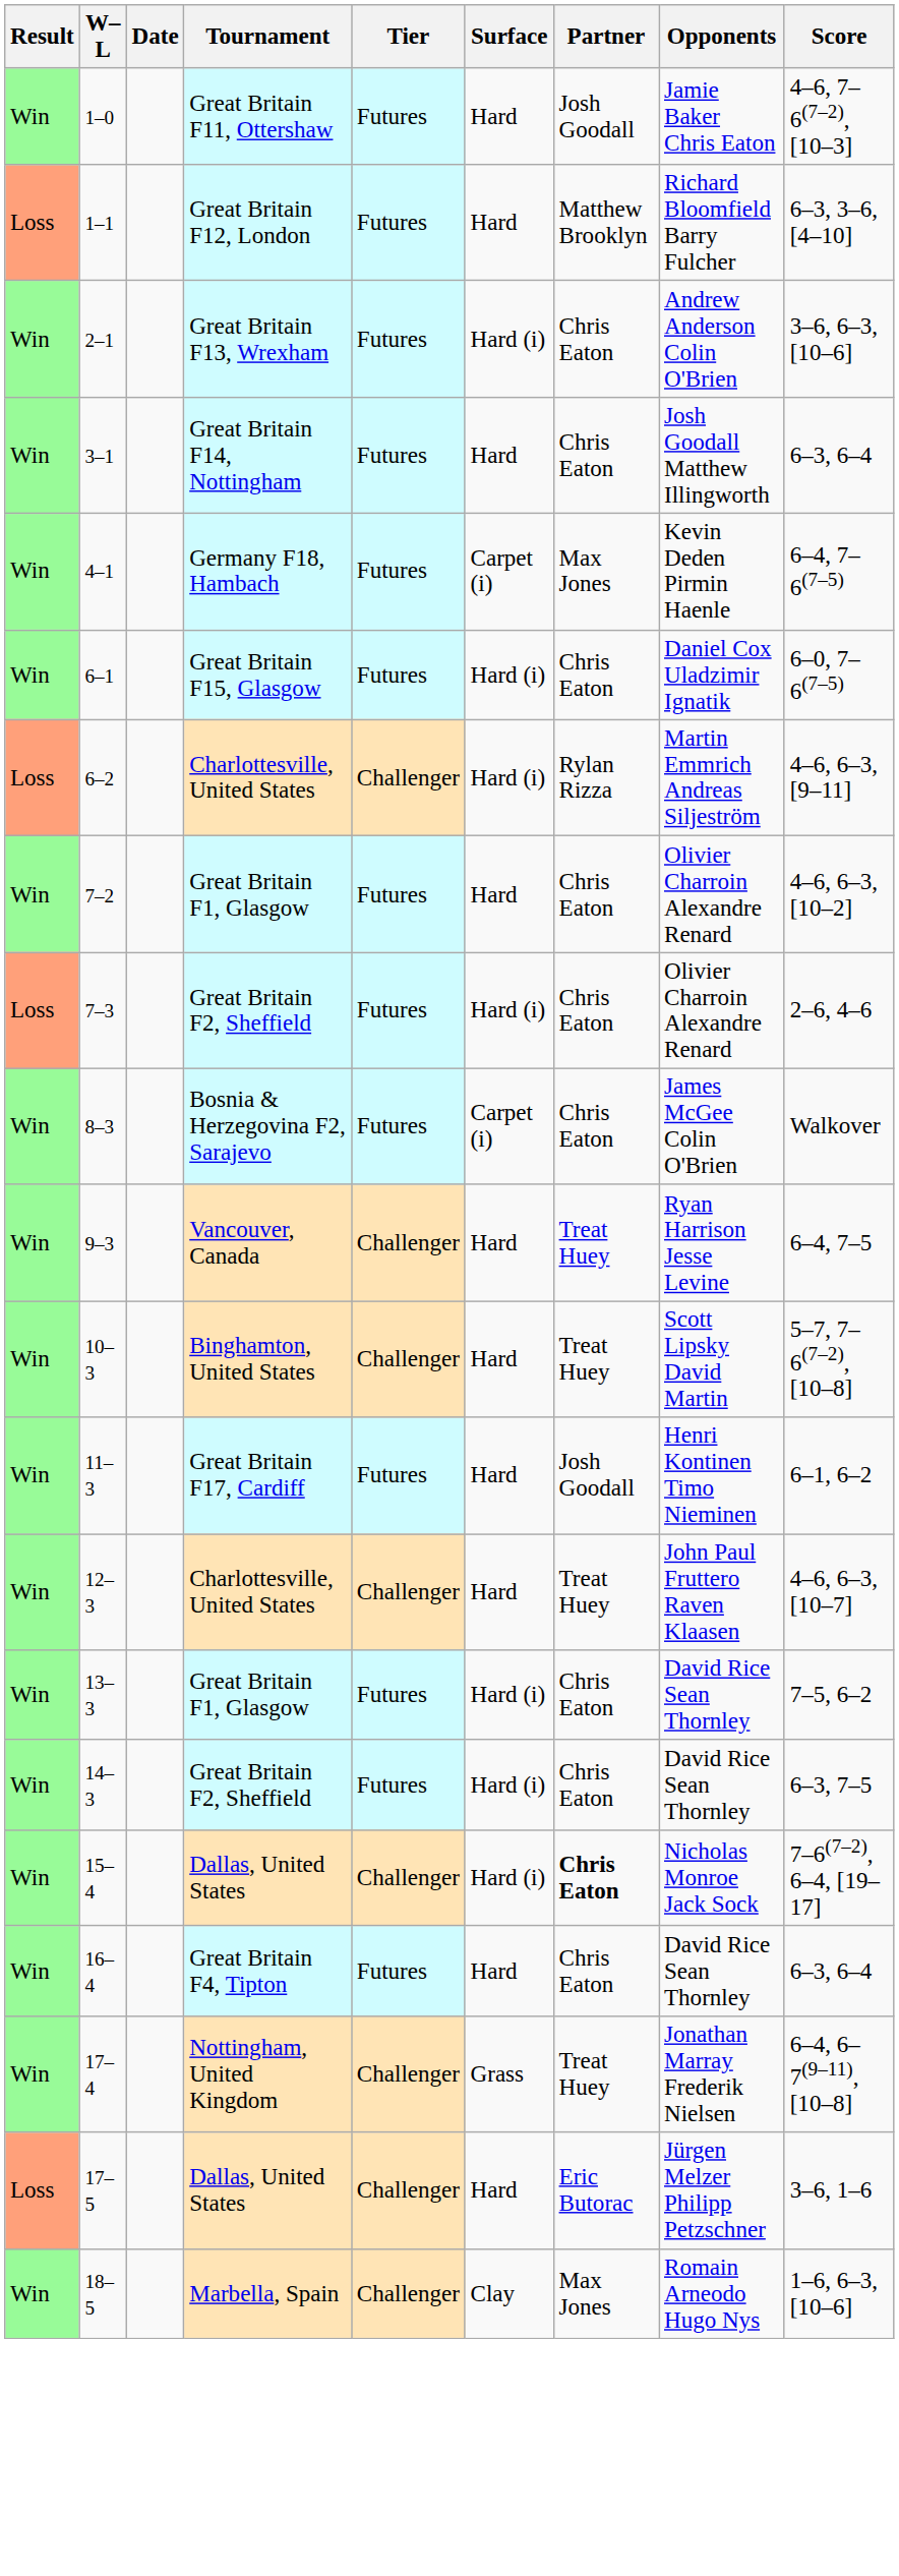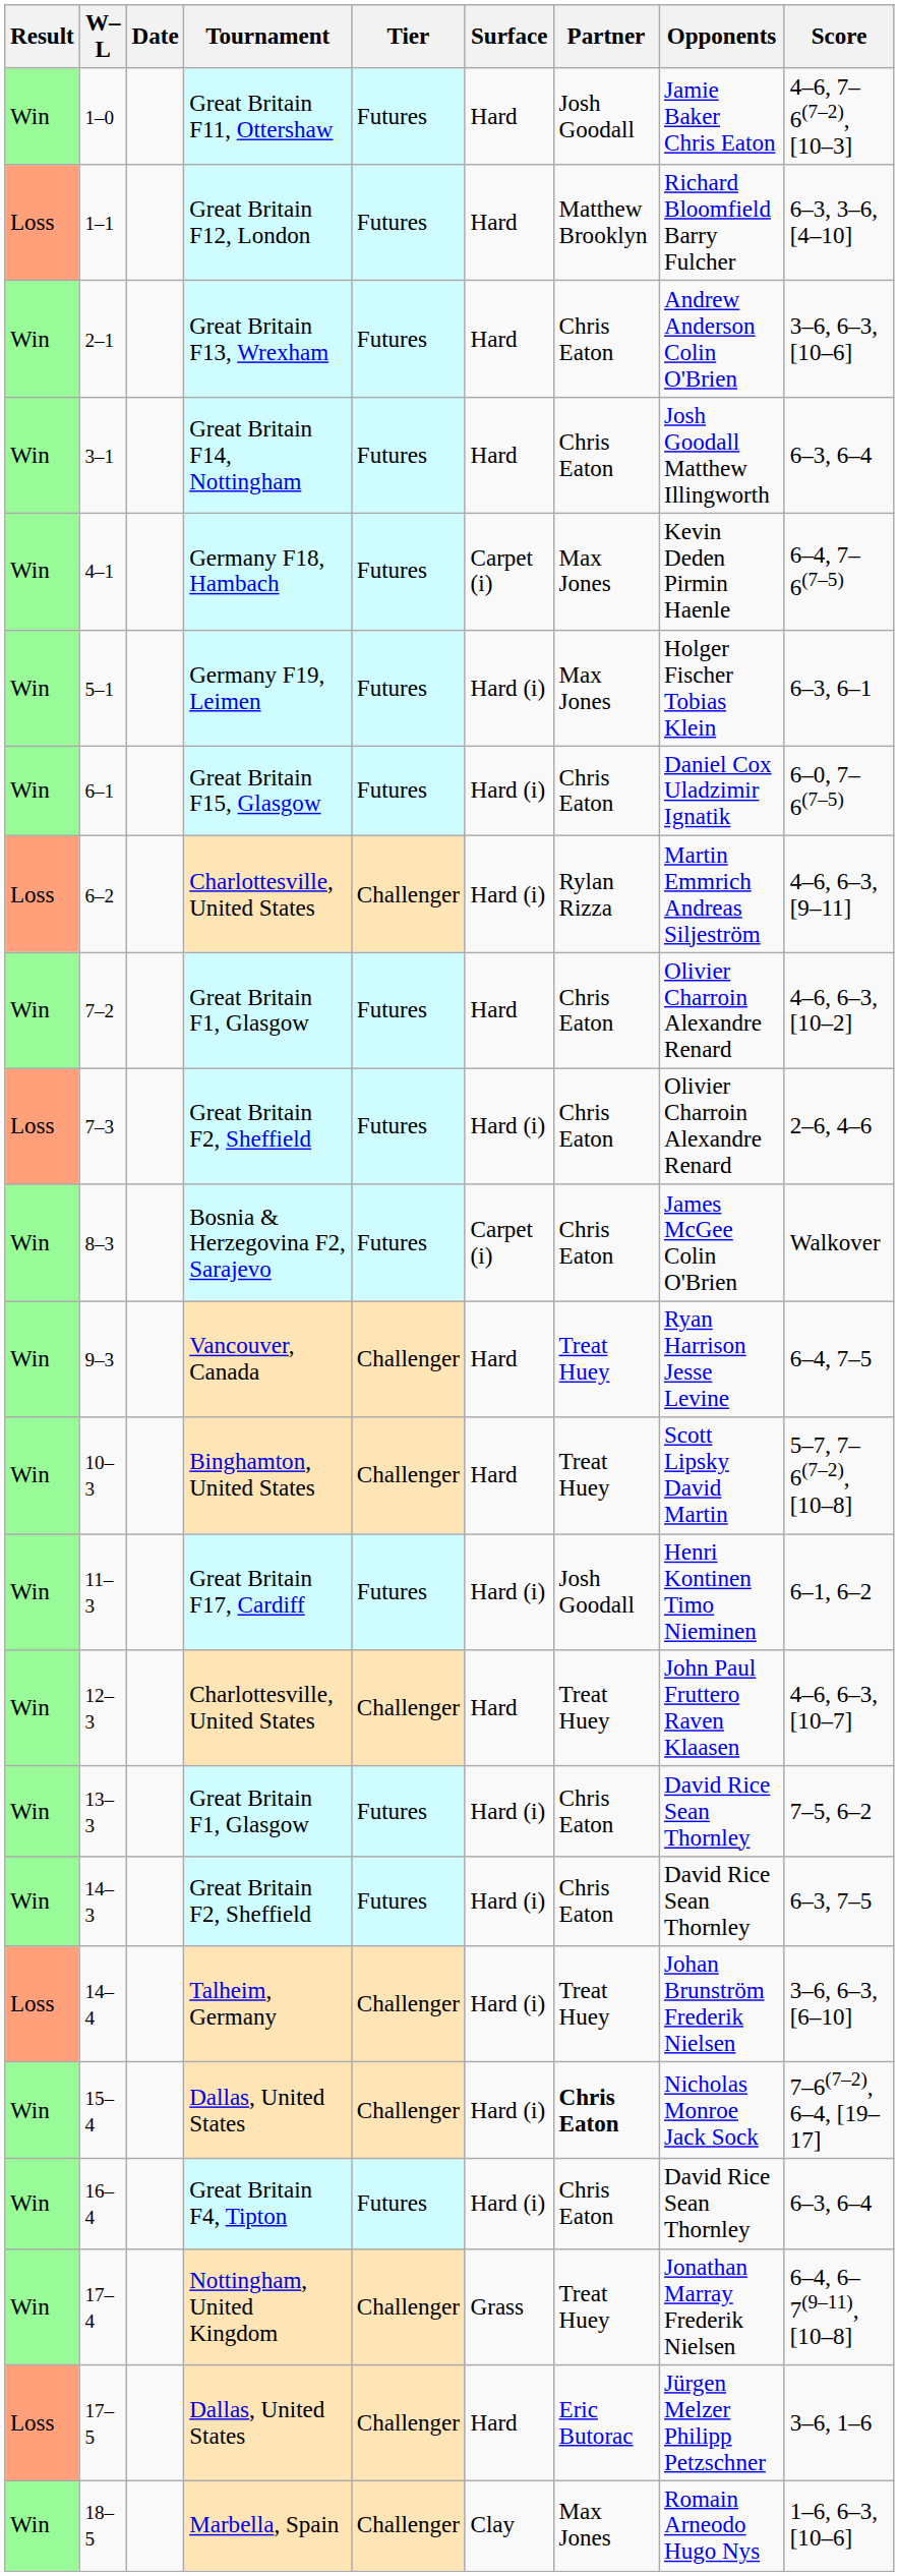2–1 | Surface: Hard (i) -> Hard
+ row: Win | 5–1 | Germany F19, Leimen | Futures | Hard (i) | Max Jones | Holger Fischer Tobias Klein | 6–3, 6–1
11–3 | Surface: Hard -> Hard (i)
+ row: Loss | 14–4 | Talheim, Germany | Challenger | Hard (i) | Treat Huey | Johan Brunström Frederik Nielsen | 3–6, 6–3, [6–10]
16–4 | Surface: Hard -> Hard (i)
